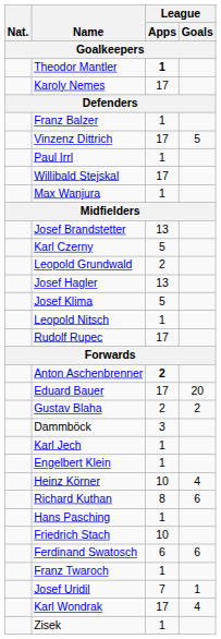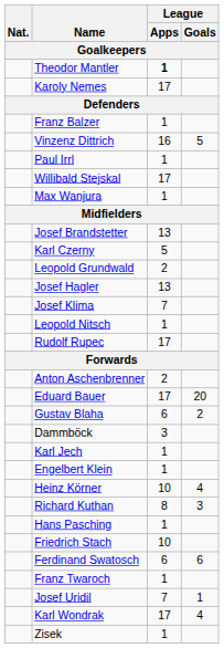Vinzenz Dittrich | League / Apps: 17 -> 16
Josef Klima | League / Apps: 5 -> 7
Anton Aschenbrenner | League / Apps: bold -> normal
Gustav Blaha | League / Apps: 2 -> 6
Richard Kuthan | League / Goals: 6 -> 3
